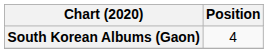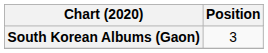South Korean Albums (Gaon) | Position: 4 -> 3
